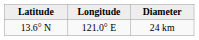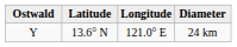+ column: Ostwald | Y
